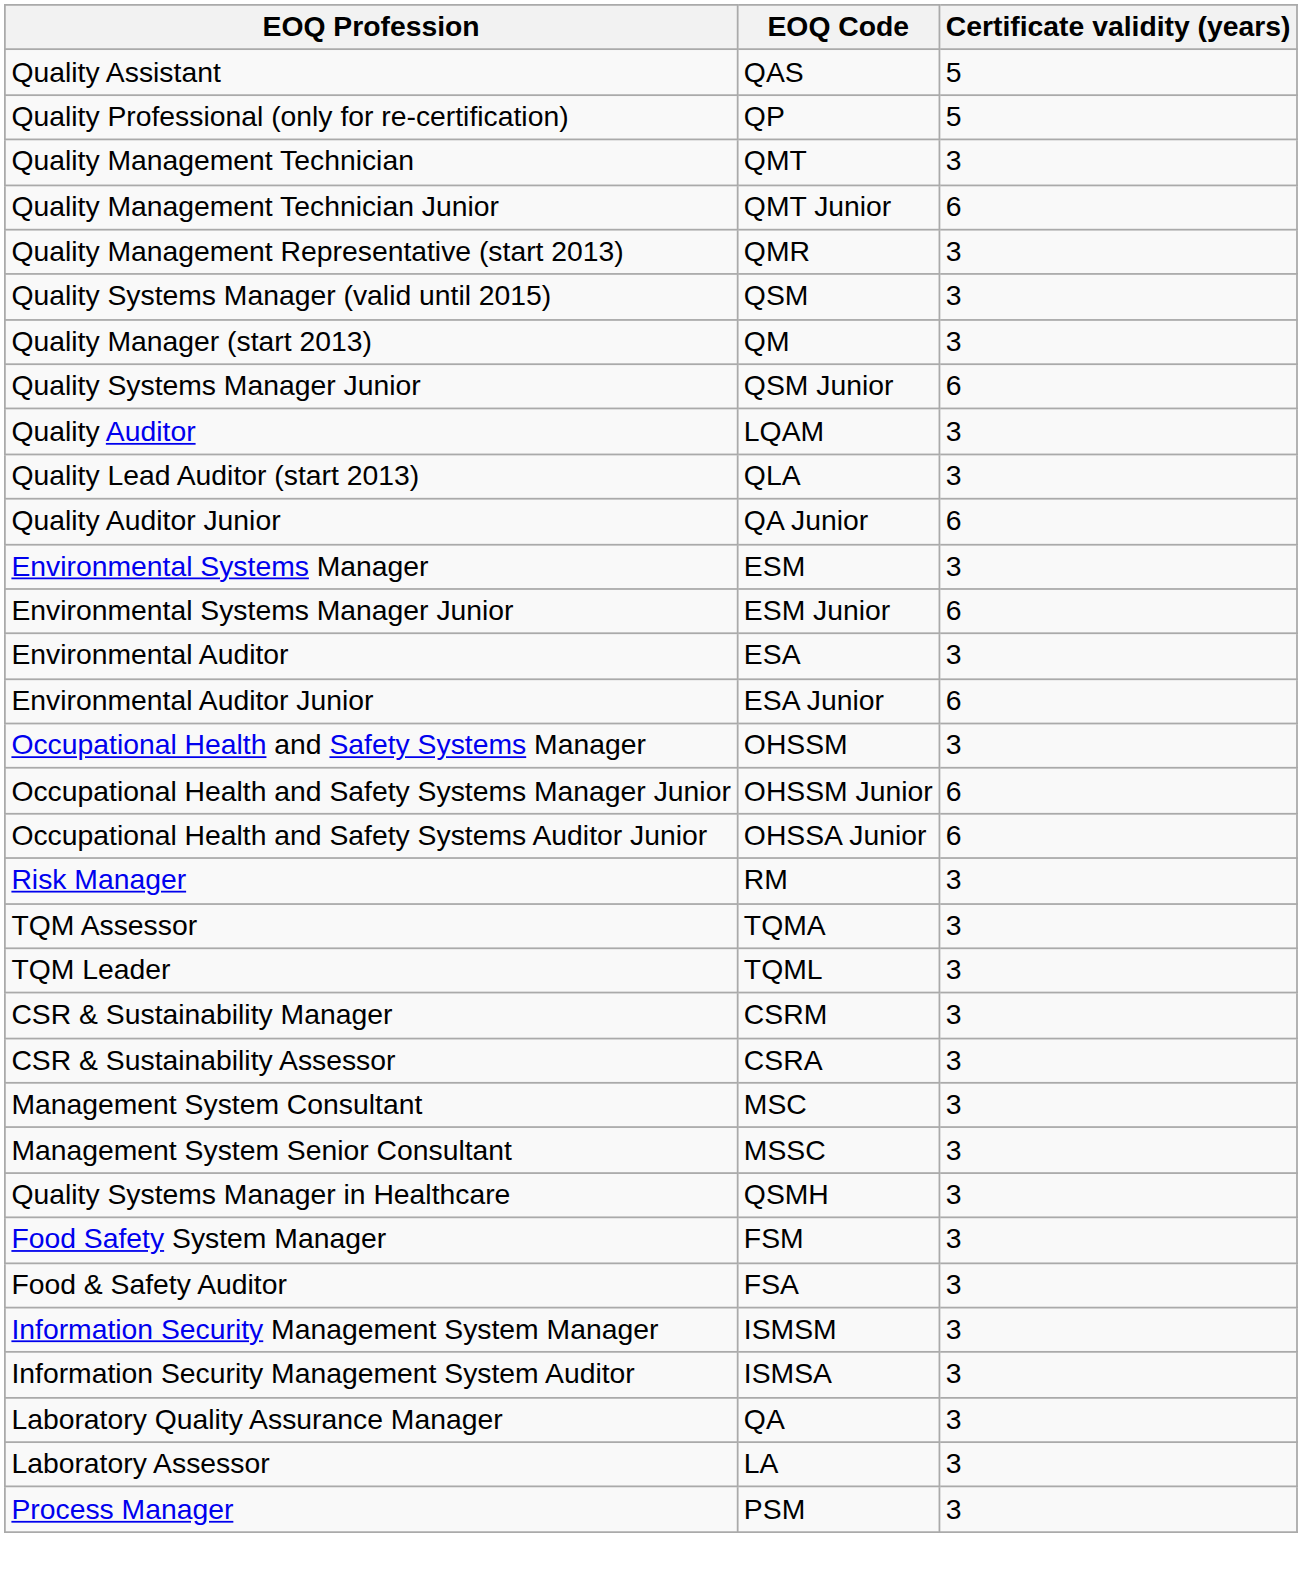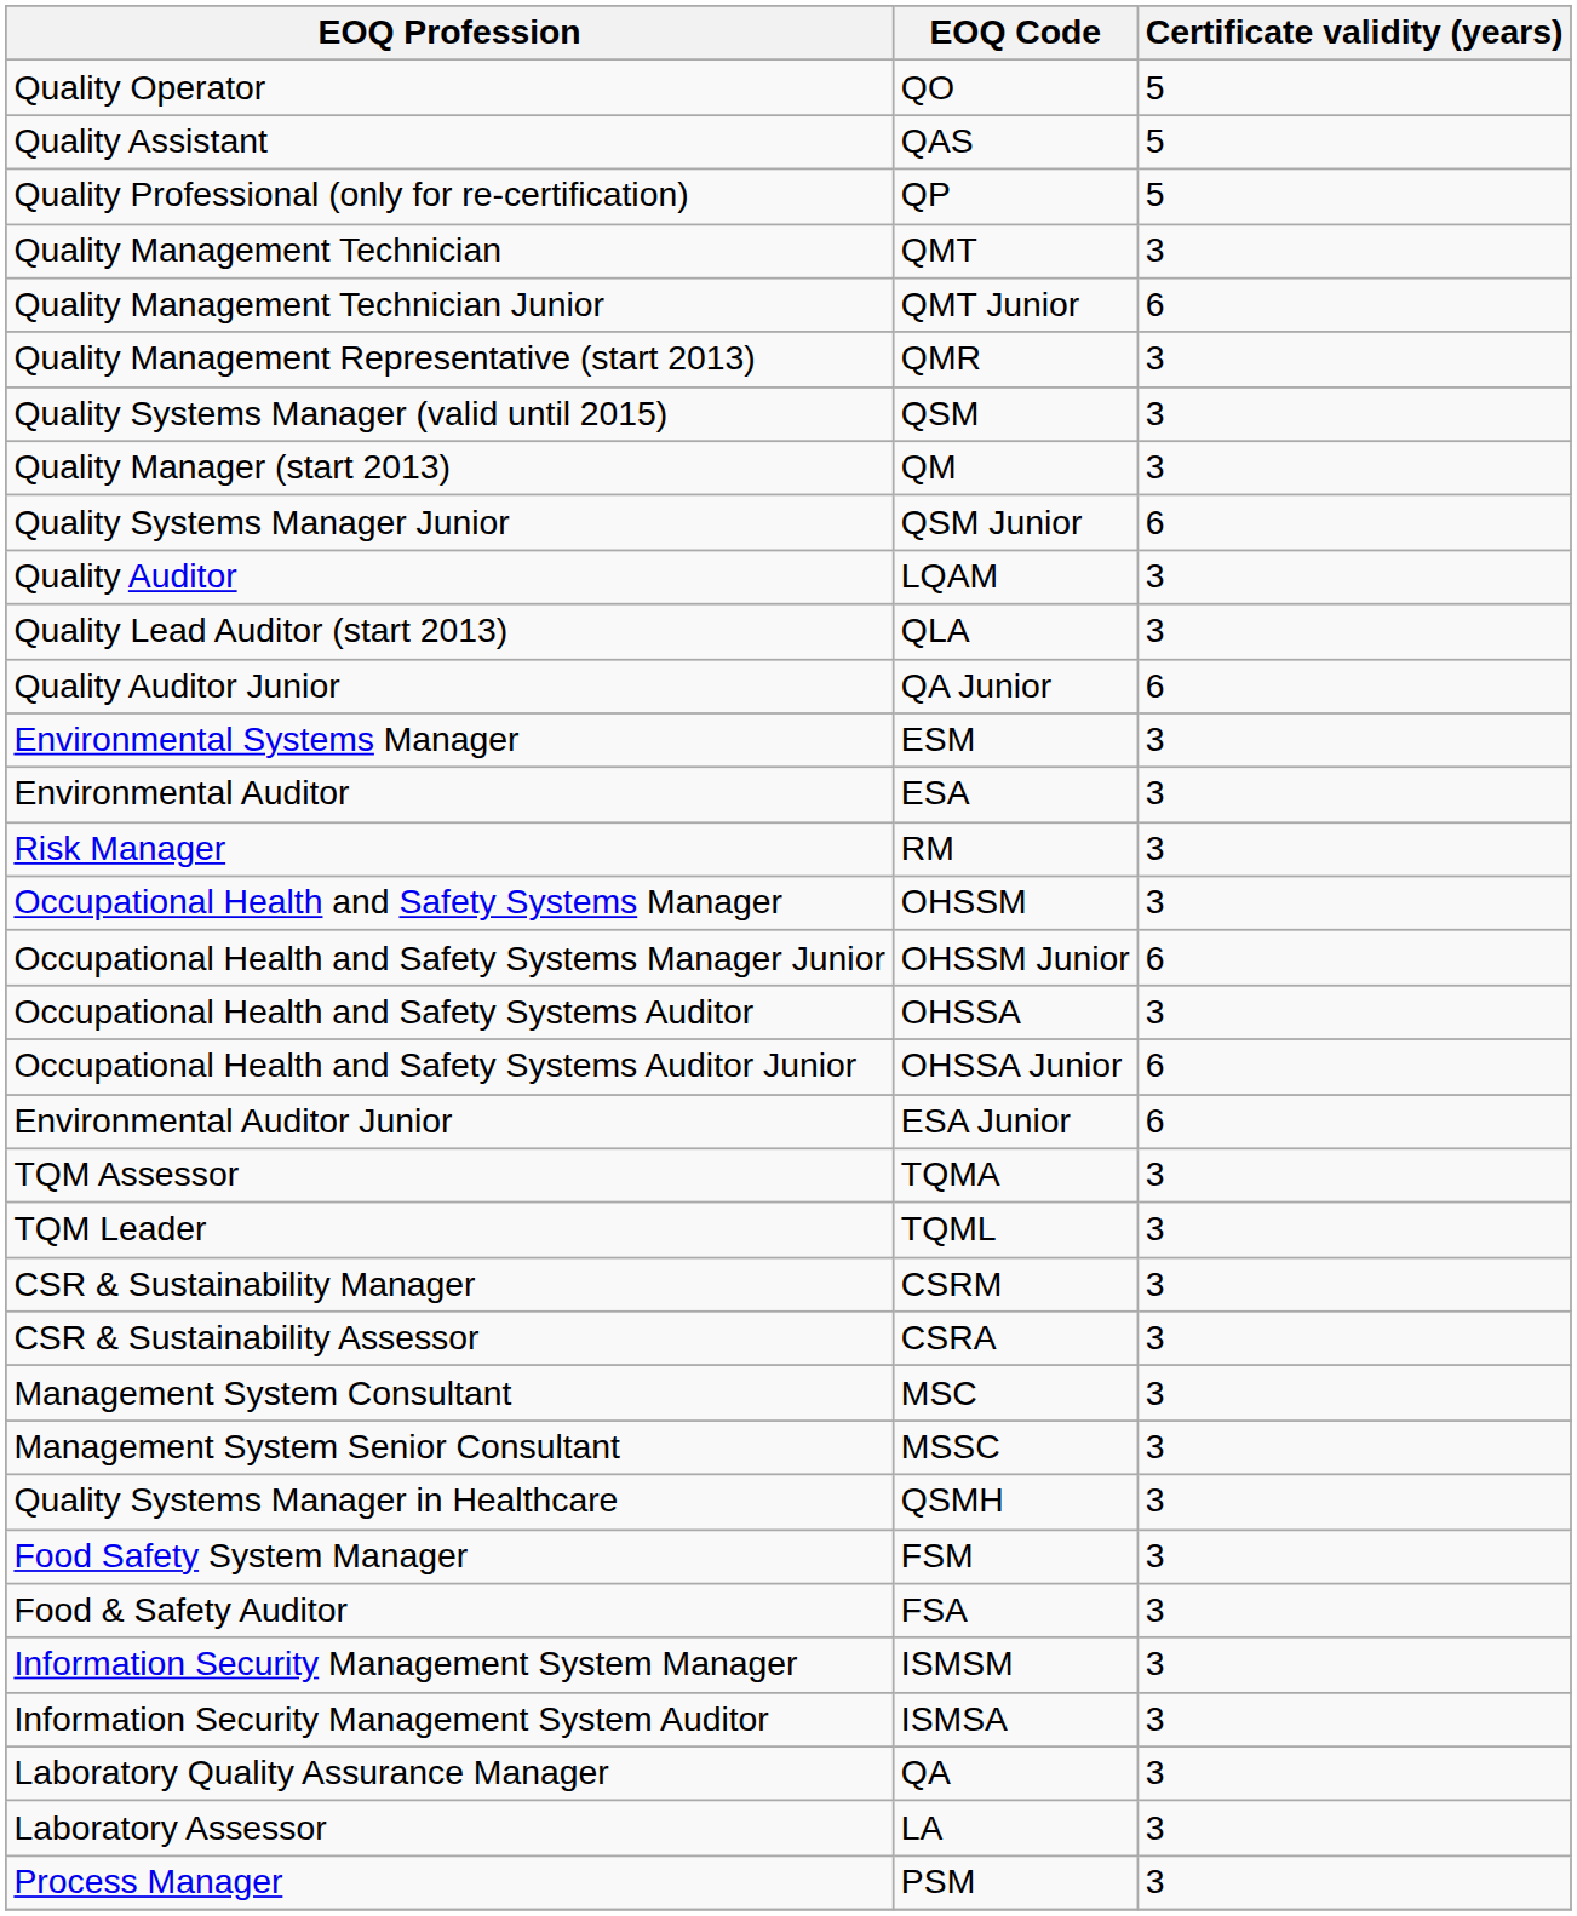+ row: Quality Operator | QO | 5
- row: Environmental Systems Manager Junior | ESM Junior | 6
rows swapped: Environmental Auditor Junior <-> Risk Manager
+ row: Occupational Health and Safety Systems Auditor | OHSSA | 3
